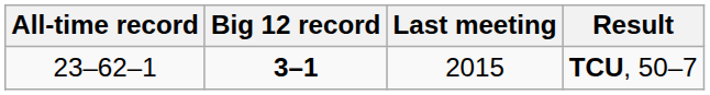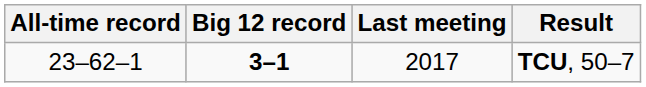TCU, 50–7 | Last meeting: 2015 -> 2017
